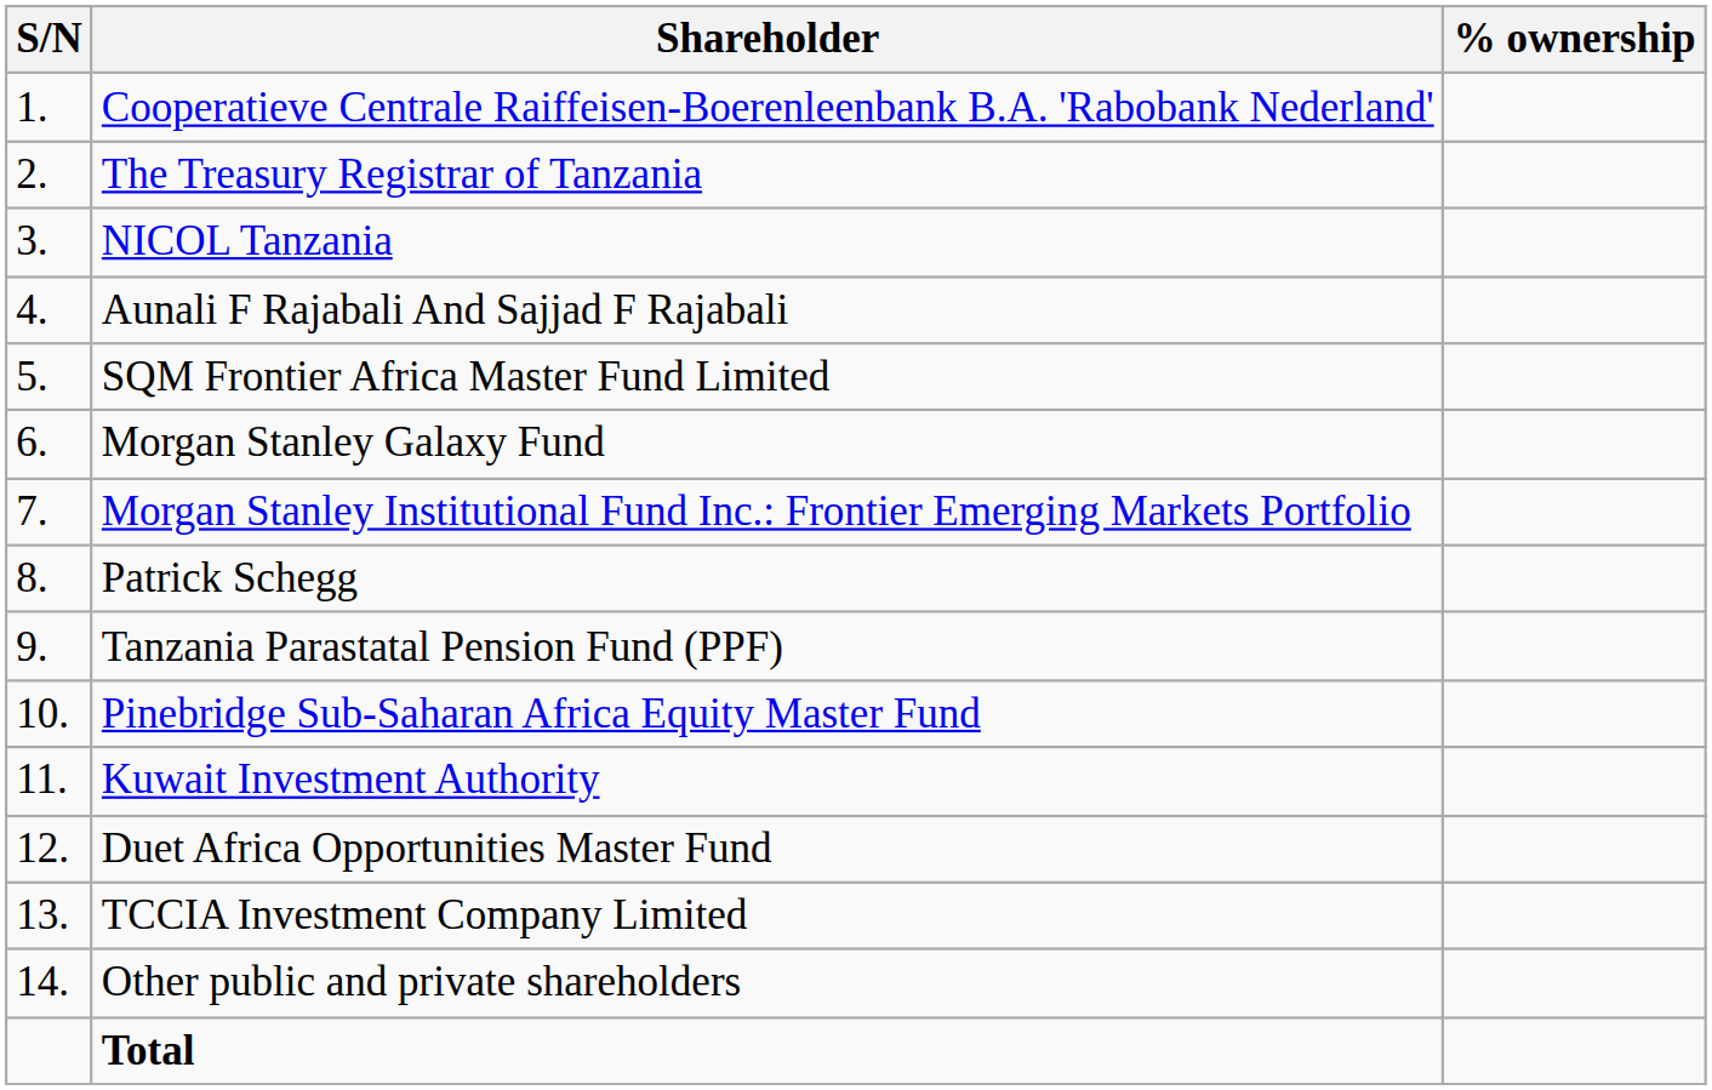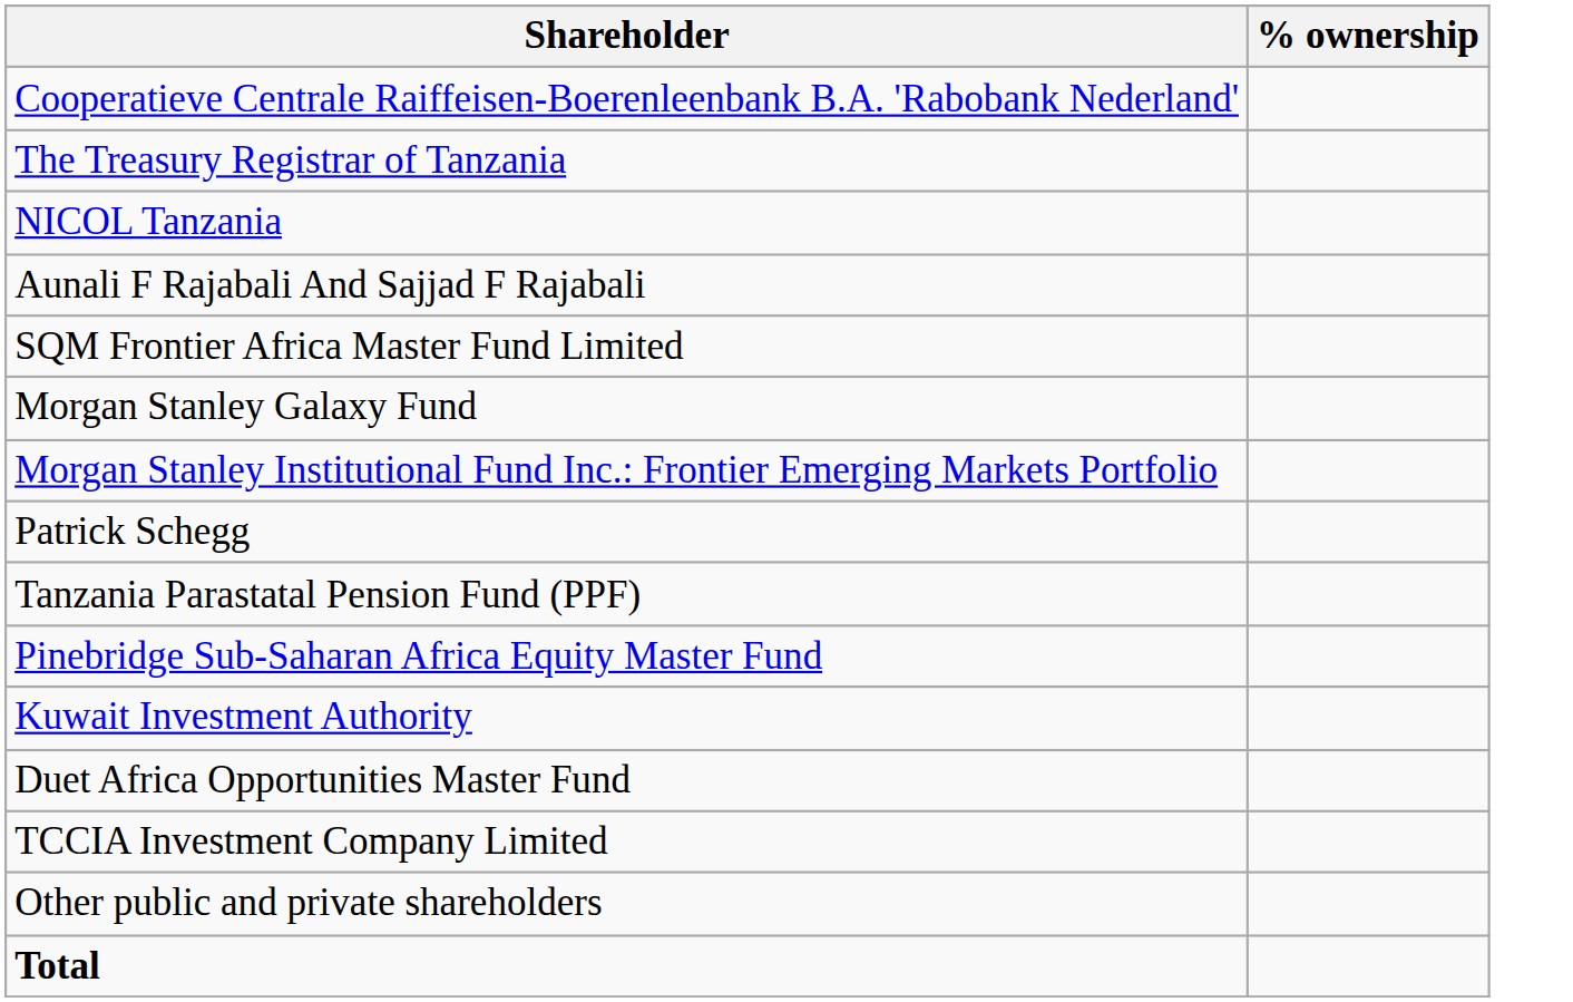- column: S/N | 1. | 2. | 3. | 4. | 5. | 6. | 7. | 8. | 9. | 10. | 11. | 12. | 13. | 14.
